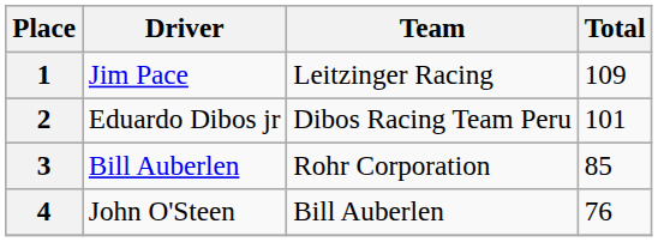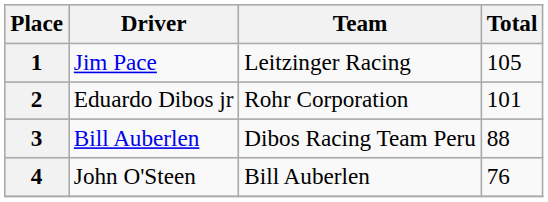1 | Total: 109 -> 105
2 | Team: Dibos Racing Team Peru -> Rohr Corporation
3 | Team: Rohr Corporation -> Dibos Racing Team Peru
3 | Total: 85 -> 88
